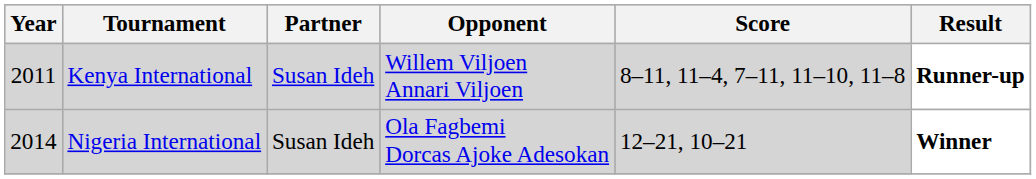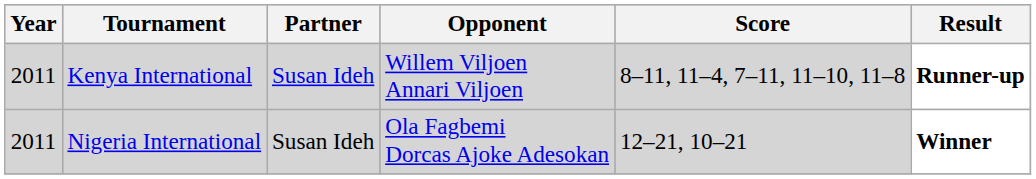Nigeria International | Year: 2014 -> 2011
